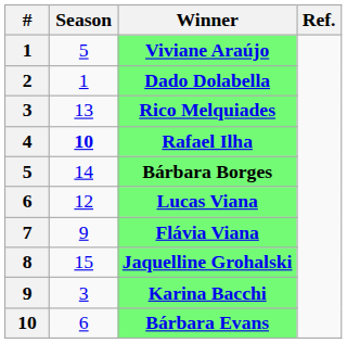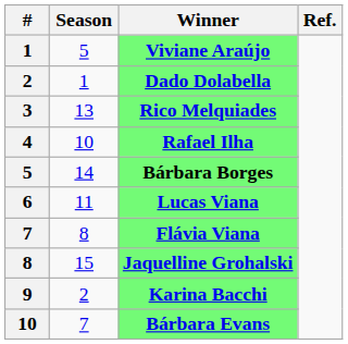Rafael Ilha | Season: bold -> normal
Lucas Viana | Season: 12 -> 11
Flávia Viana | Season: 9 -> 8
Karina Bacchi | Season: 3 -> 2
Bárbara Evans | Season: 6 -> 7
